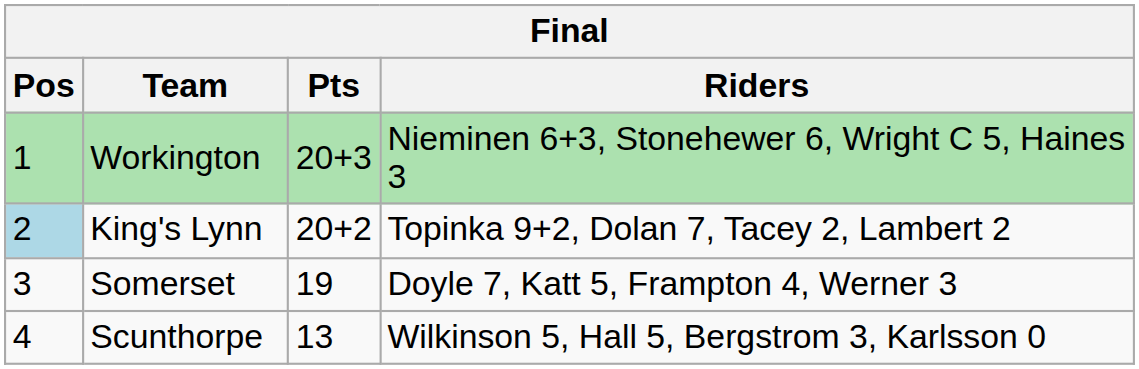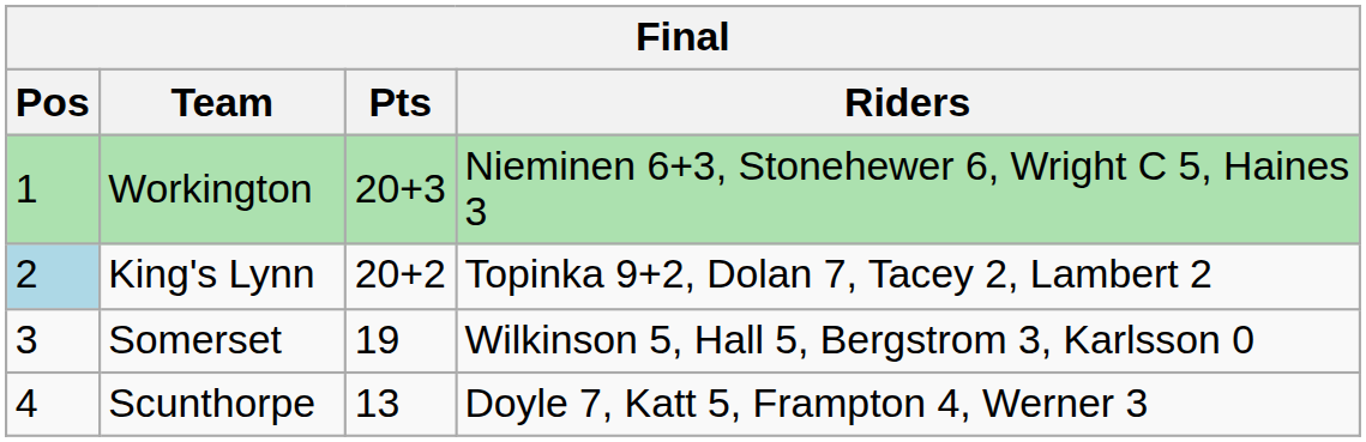Somerset | Riders: Doyle 7, Katt 5, Frampton 4, Werner 3 -> Wilkinson 5, Hall 5, Bergstrom 3, Karlsson 0
Scunthorpe | Riders: Wilkinson 5, Hall 5, Bergstrom 3, Karlsson 0 -> Doyle 7, Katt 5, Frampton 4, Werner 3
